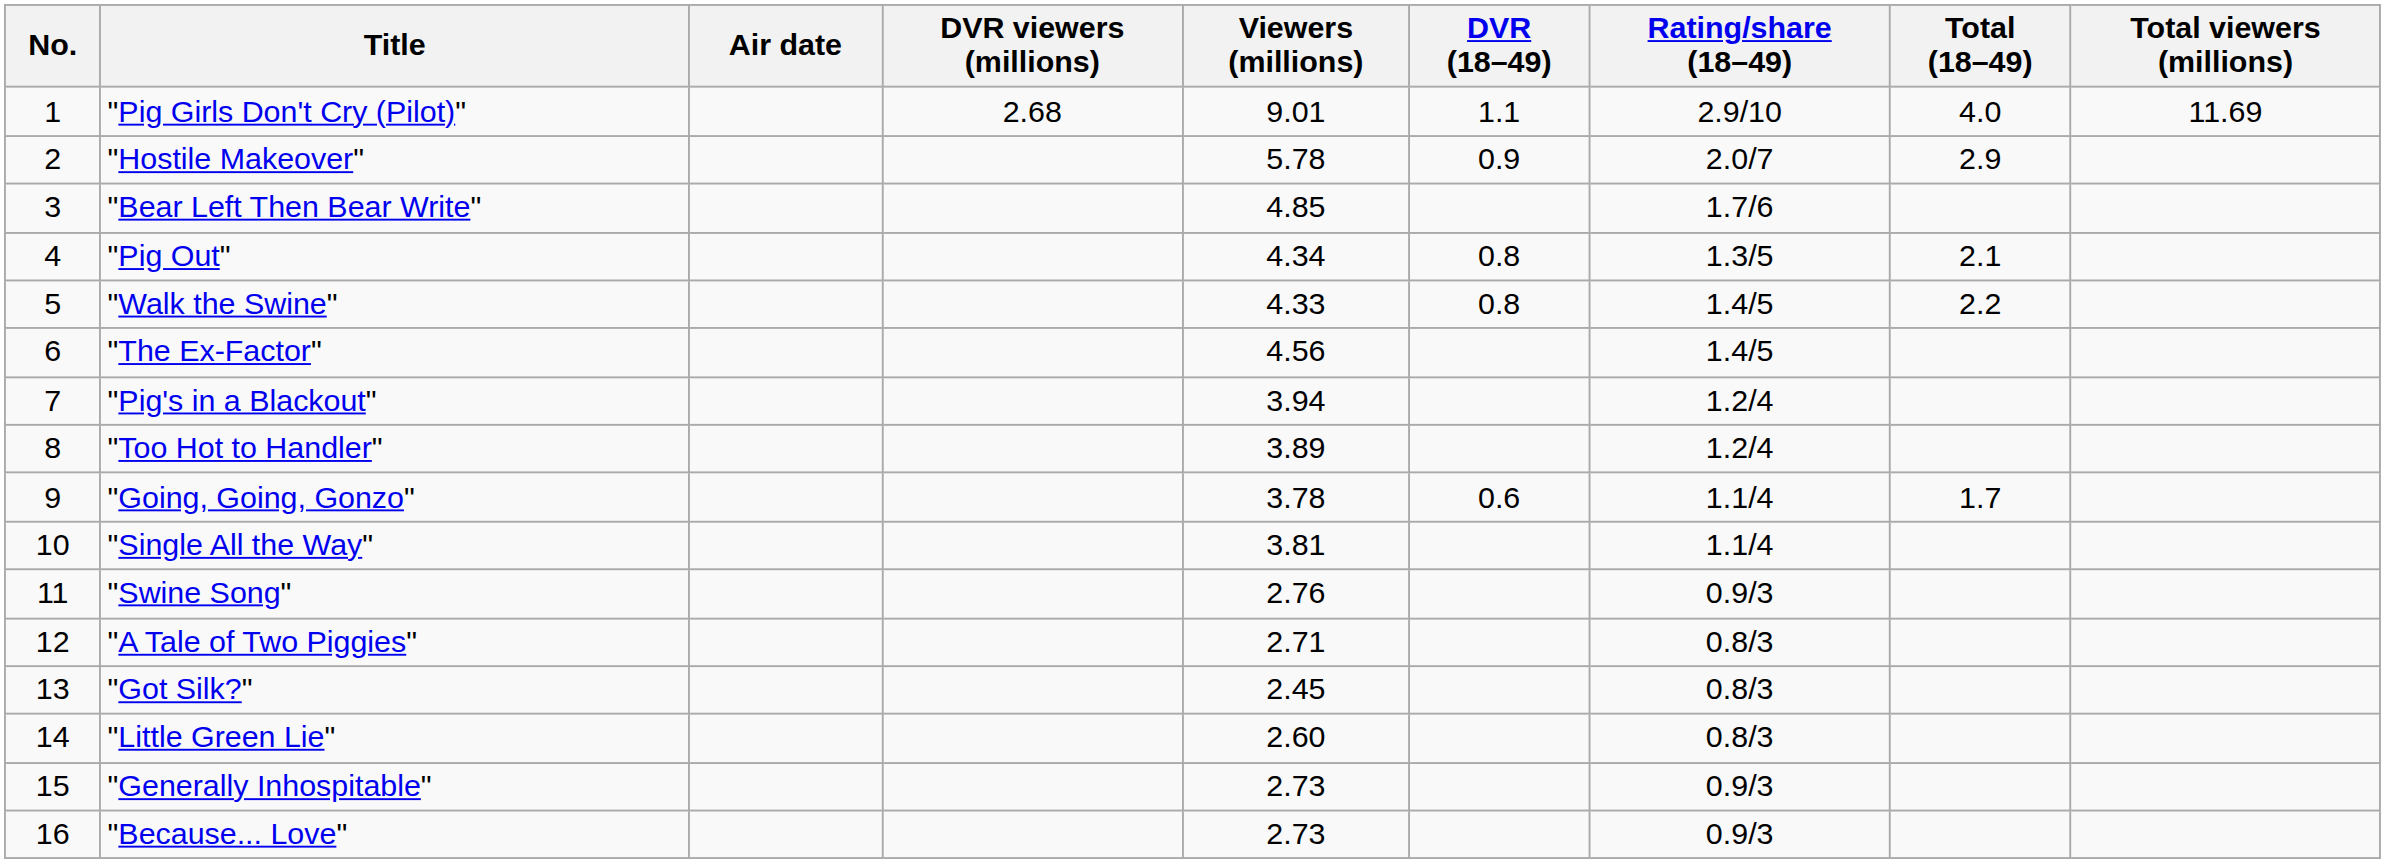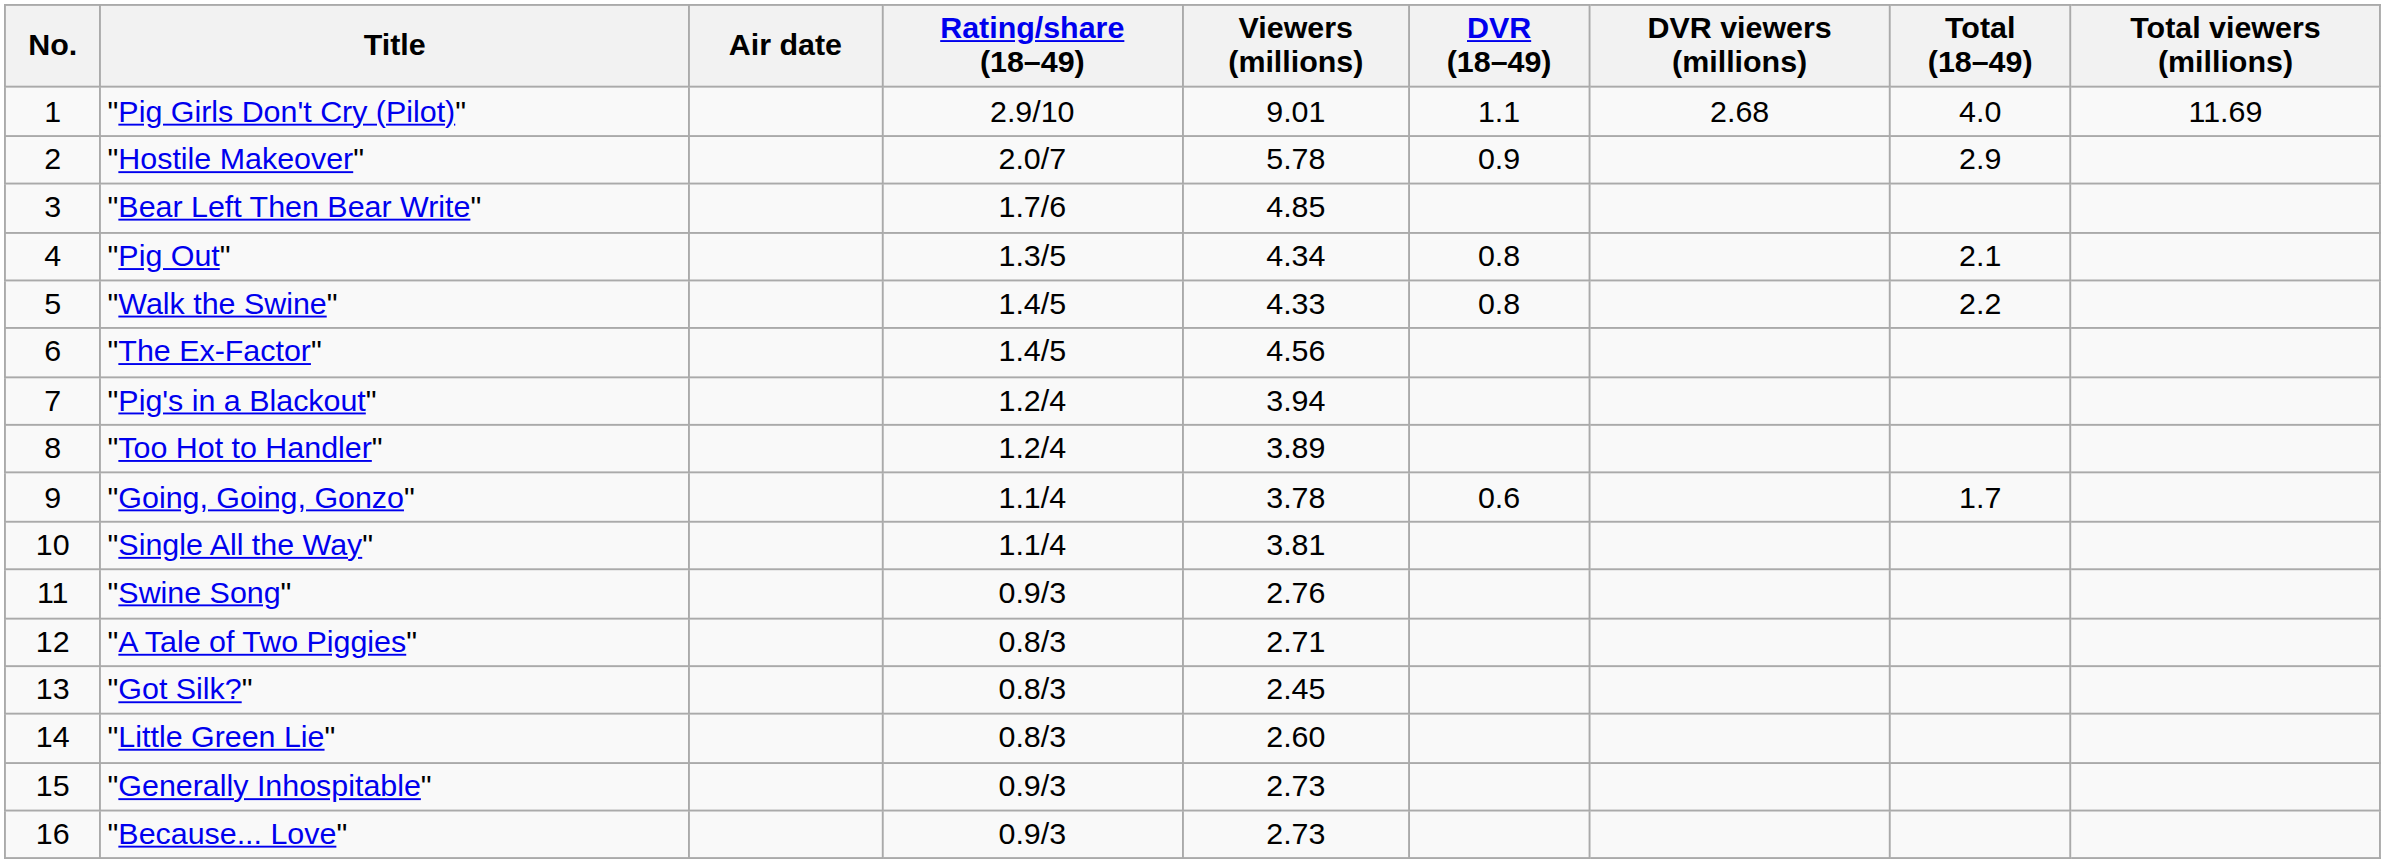columns swapped: Rating/share (18–49) <-> DVR viewers (millions)
